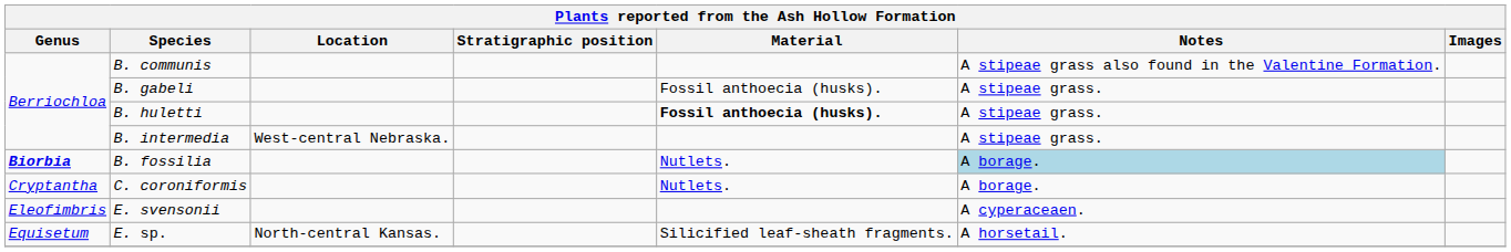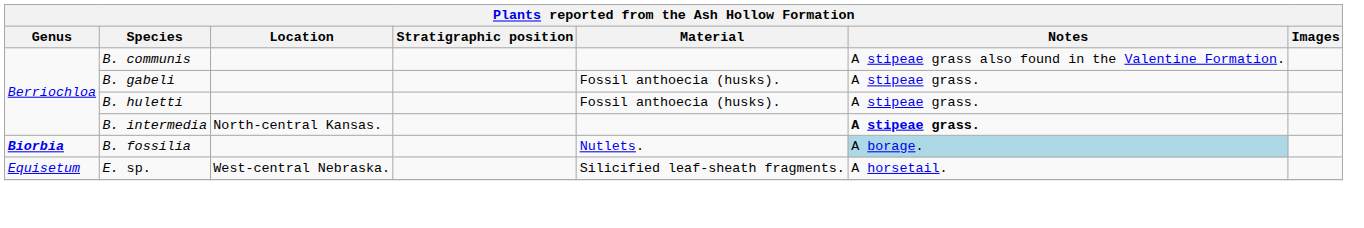B. huletti | Material: bold -> normal
B. intermedia | Location: West-central Nebraska. -> North-central Kansas.
B. intermedia | Notes: normal -> bold
- row: Cryptantha | C. coroniformis | Nutlets. | A borage.
- row: Eleofimbris | E. svensonii | A cyperaceaen.
E. sp. | Location: North-central Kansas. -> West-central Nebraska.
